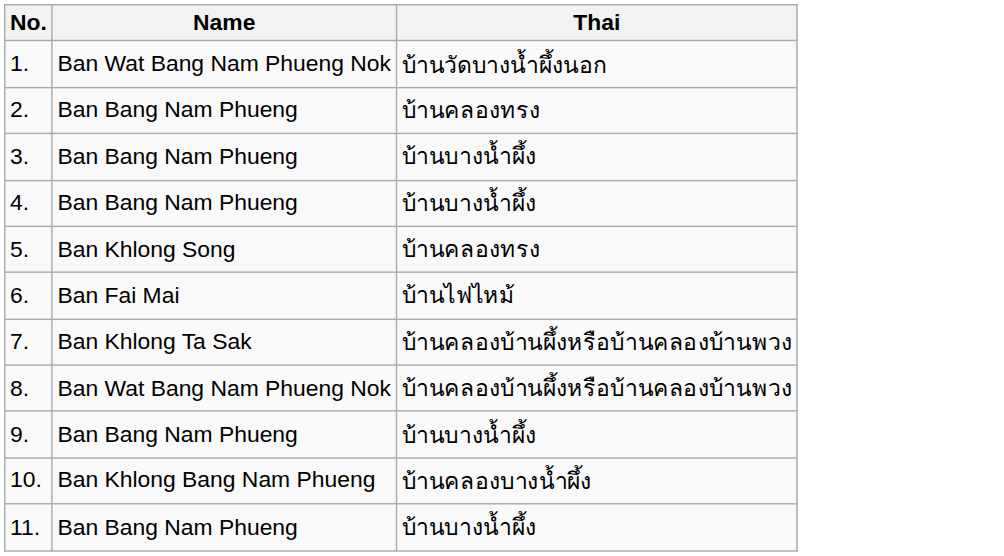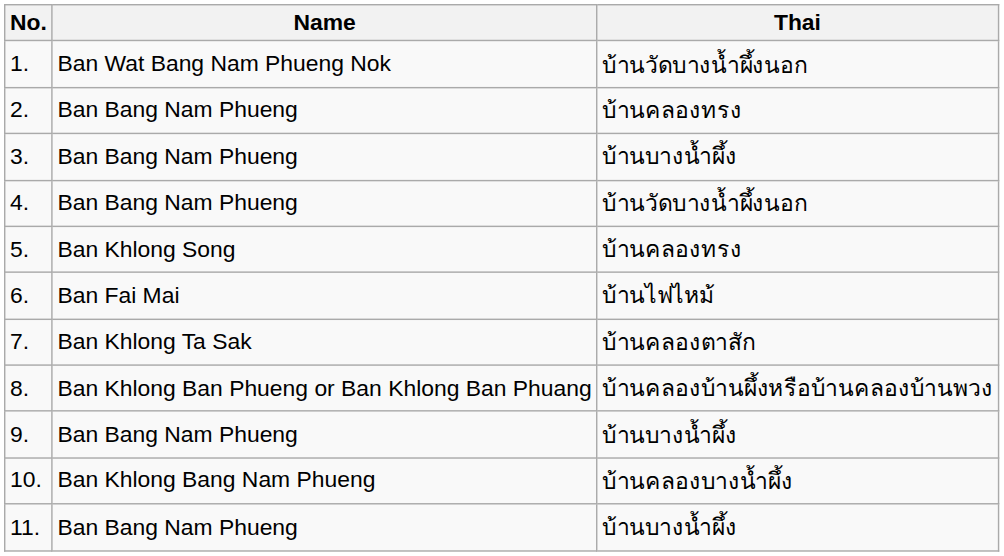4. | Thai: บ้านบางน้ำผึ้ง -> บ้านวัดบางน้ำผึ้งนอก
7. | Thai: บ้านคลองบ้านผึ้งหรือบ้านคลองบ้านพวง -> บ้านคลองตาสัก
8. | Name: Ban Wat Bang Nam Phueng Nok -> Ban Khlong Ban Phueng or Ban Khlong Ban Phuang
